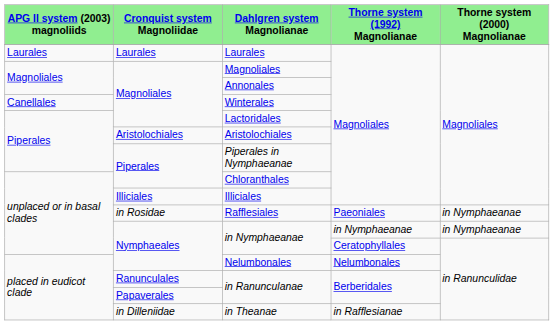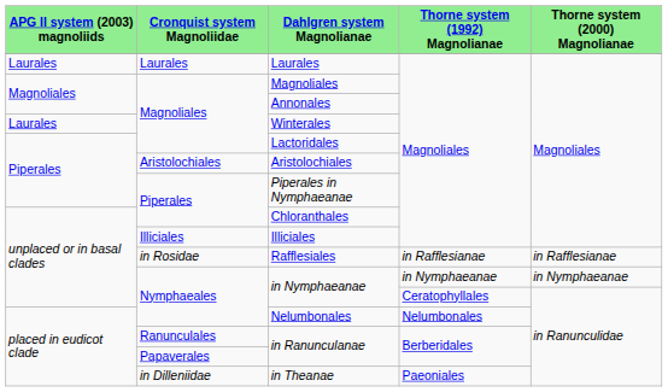Winterales | APG II system (2003) magnoliids: Canellales -> Laurales
Rafflesiales | Thorne system (1992) Magnolianae: Paeoniales -> in Rafflesianae
Rafflesiales | Thorne system (2000) Magnolianae: in Nymphaeanae -> in Rafflesianae
in Theanae | Thorne system (1992) Magnolianae: in Rafflesianae -> Paeoniales
